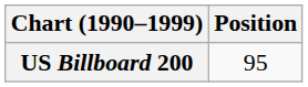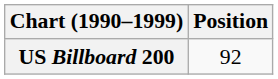US Billboard 200 | Position: 95 -> 92
